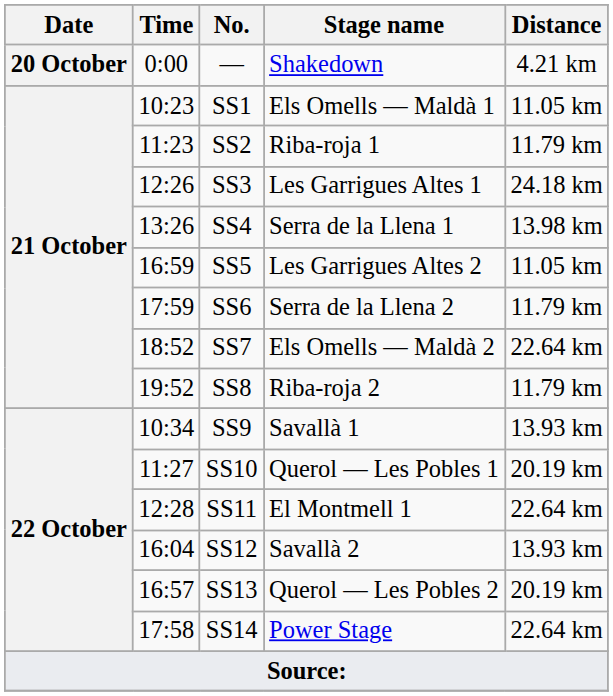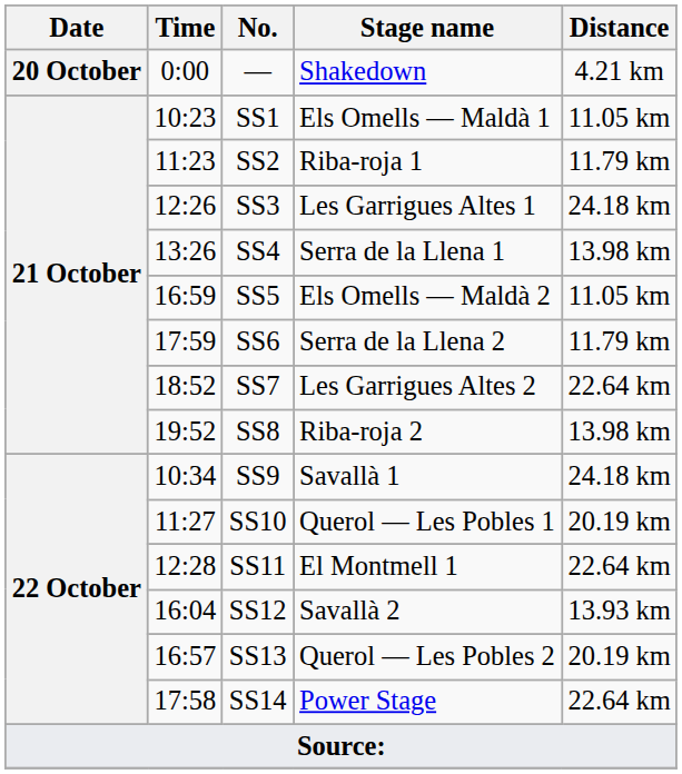SS5 | Stage name: Les Garrigues Altes 2 -> Els Omells — Maldà 2
SS7 | Stage name: Els Omells — Maldà 2 -> Les Garrigues Altes 2
SS8 | Distance: 11.79 km -> 13.98 km
SS9 | Distance: 13.93 km -> 24.18 km
